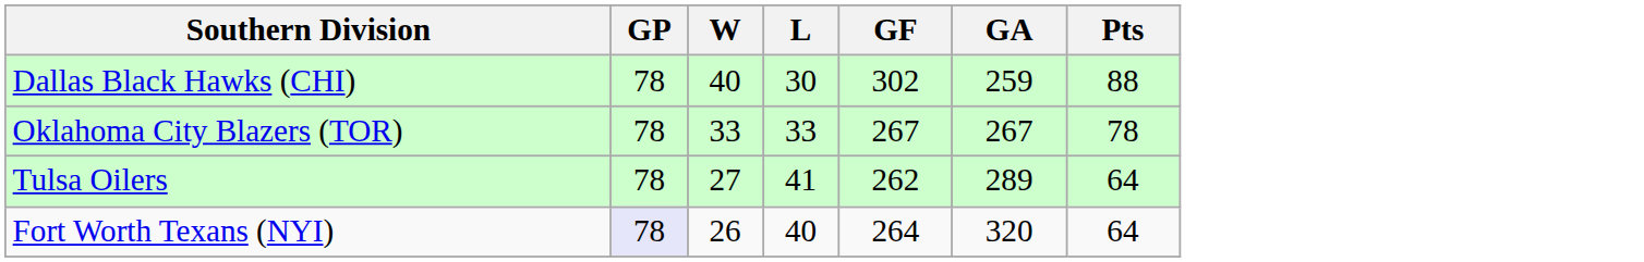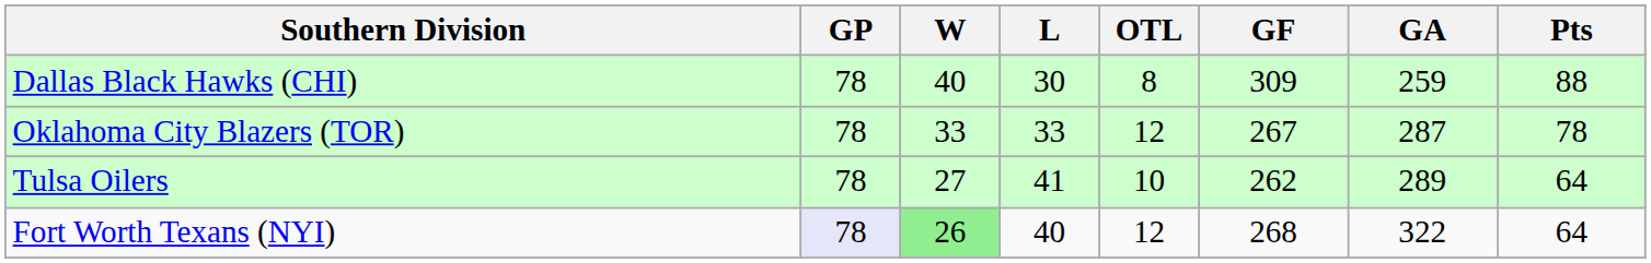+ column: OTL | 8 | 12 | 10 | 12
Dallas Black Hawks (CHI) | GF: 302 -> 309
Oklahoma City Blazers (TOR) | GA: 267 -> 287
Fort Worth Texans (NYI) | W: no background -> lightgreen background
Fort Worth Texans (NYI) | GF: 264 -> 268
Fort Worth Texans (NYI) | GA: 320 -> 322
